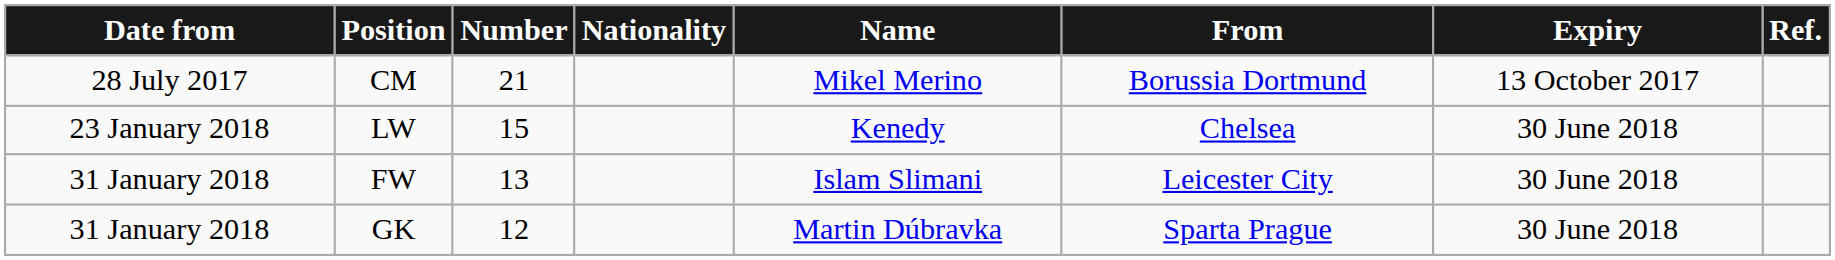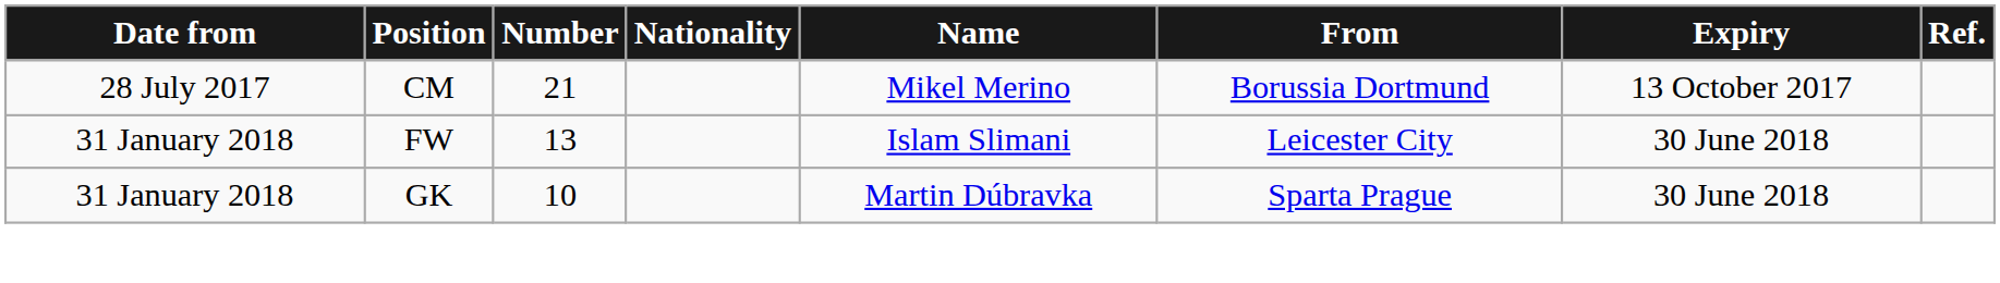- row: 23 January 2018 | LW | 15 | Kenedy | Chelsea | 30 June 2018
GK | Number: 12 -> 10
